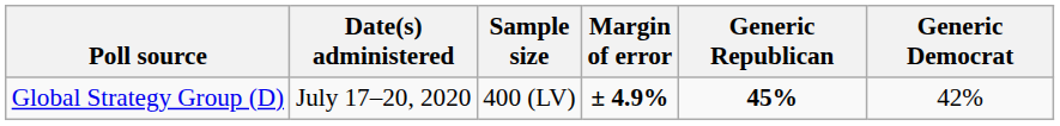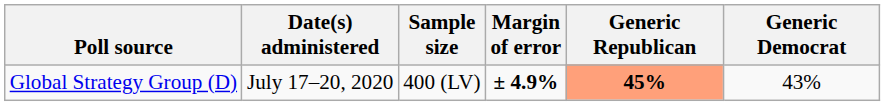Global Strategy Group (D) | Generic Republican: no background -> lightsalmon background
Global Strategy Group (D) | Generic Democrat: 42% -> 43%
